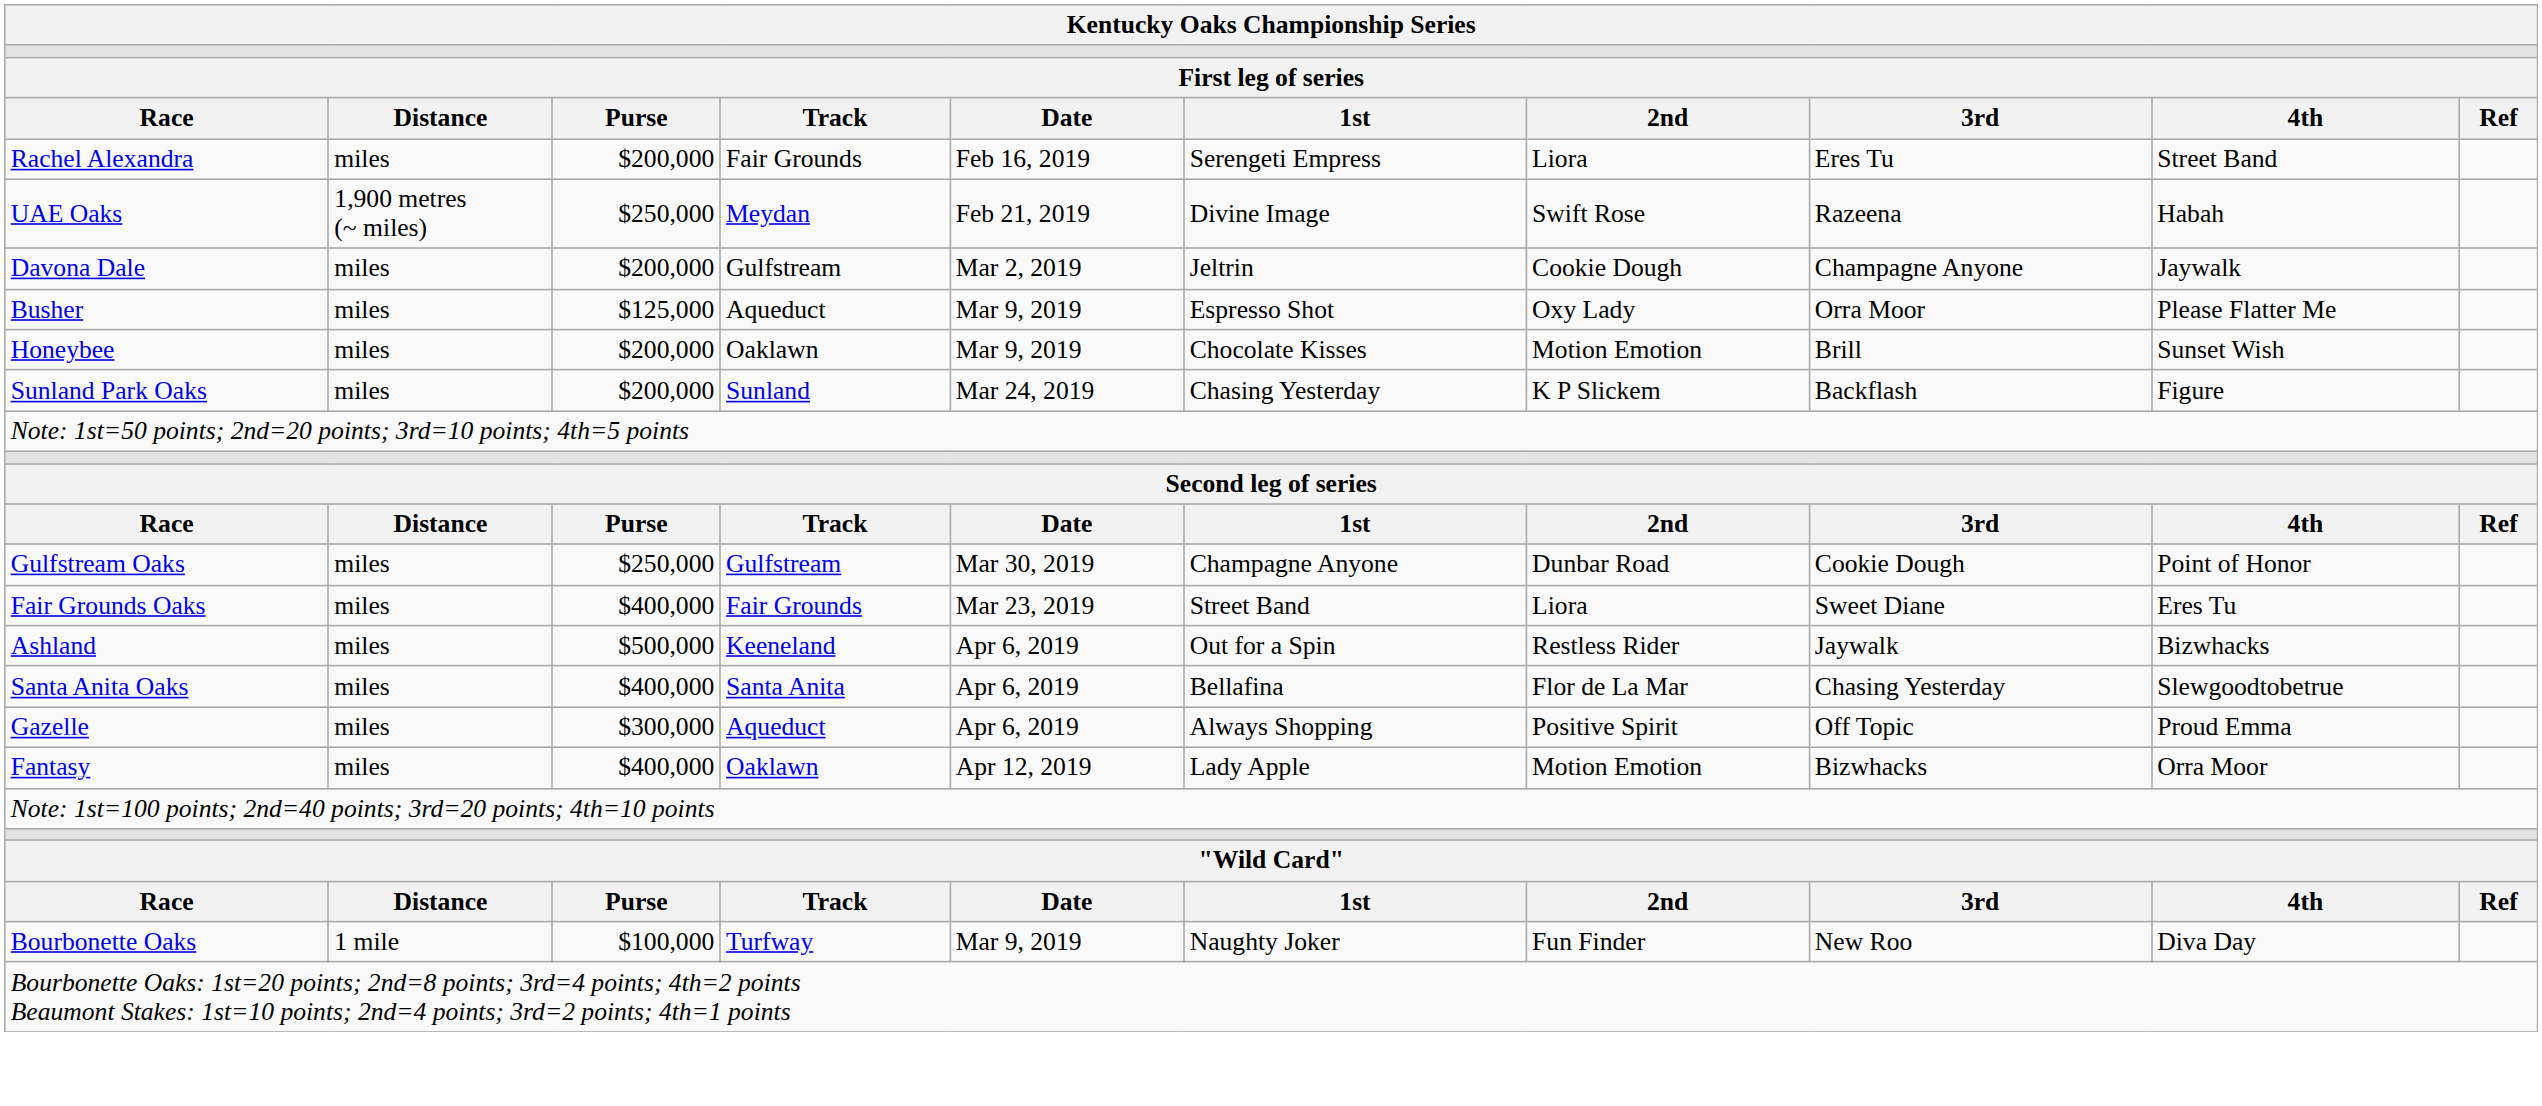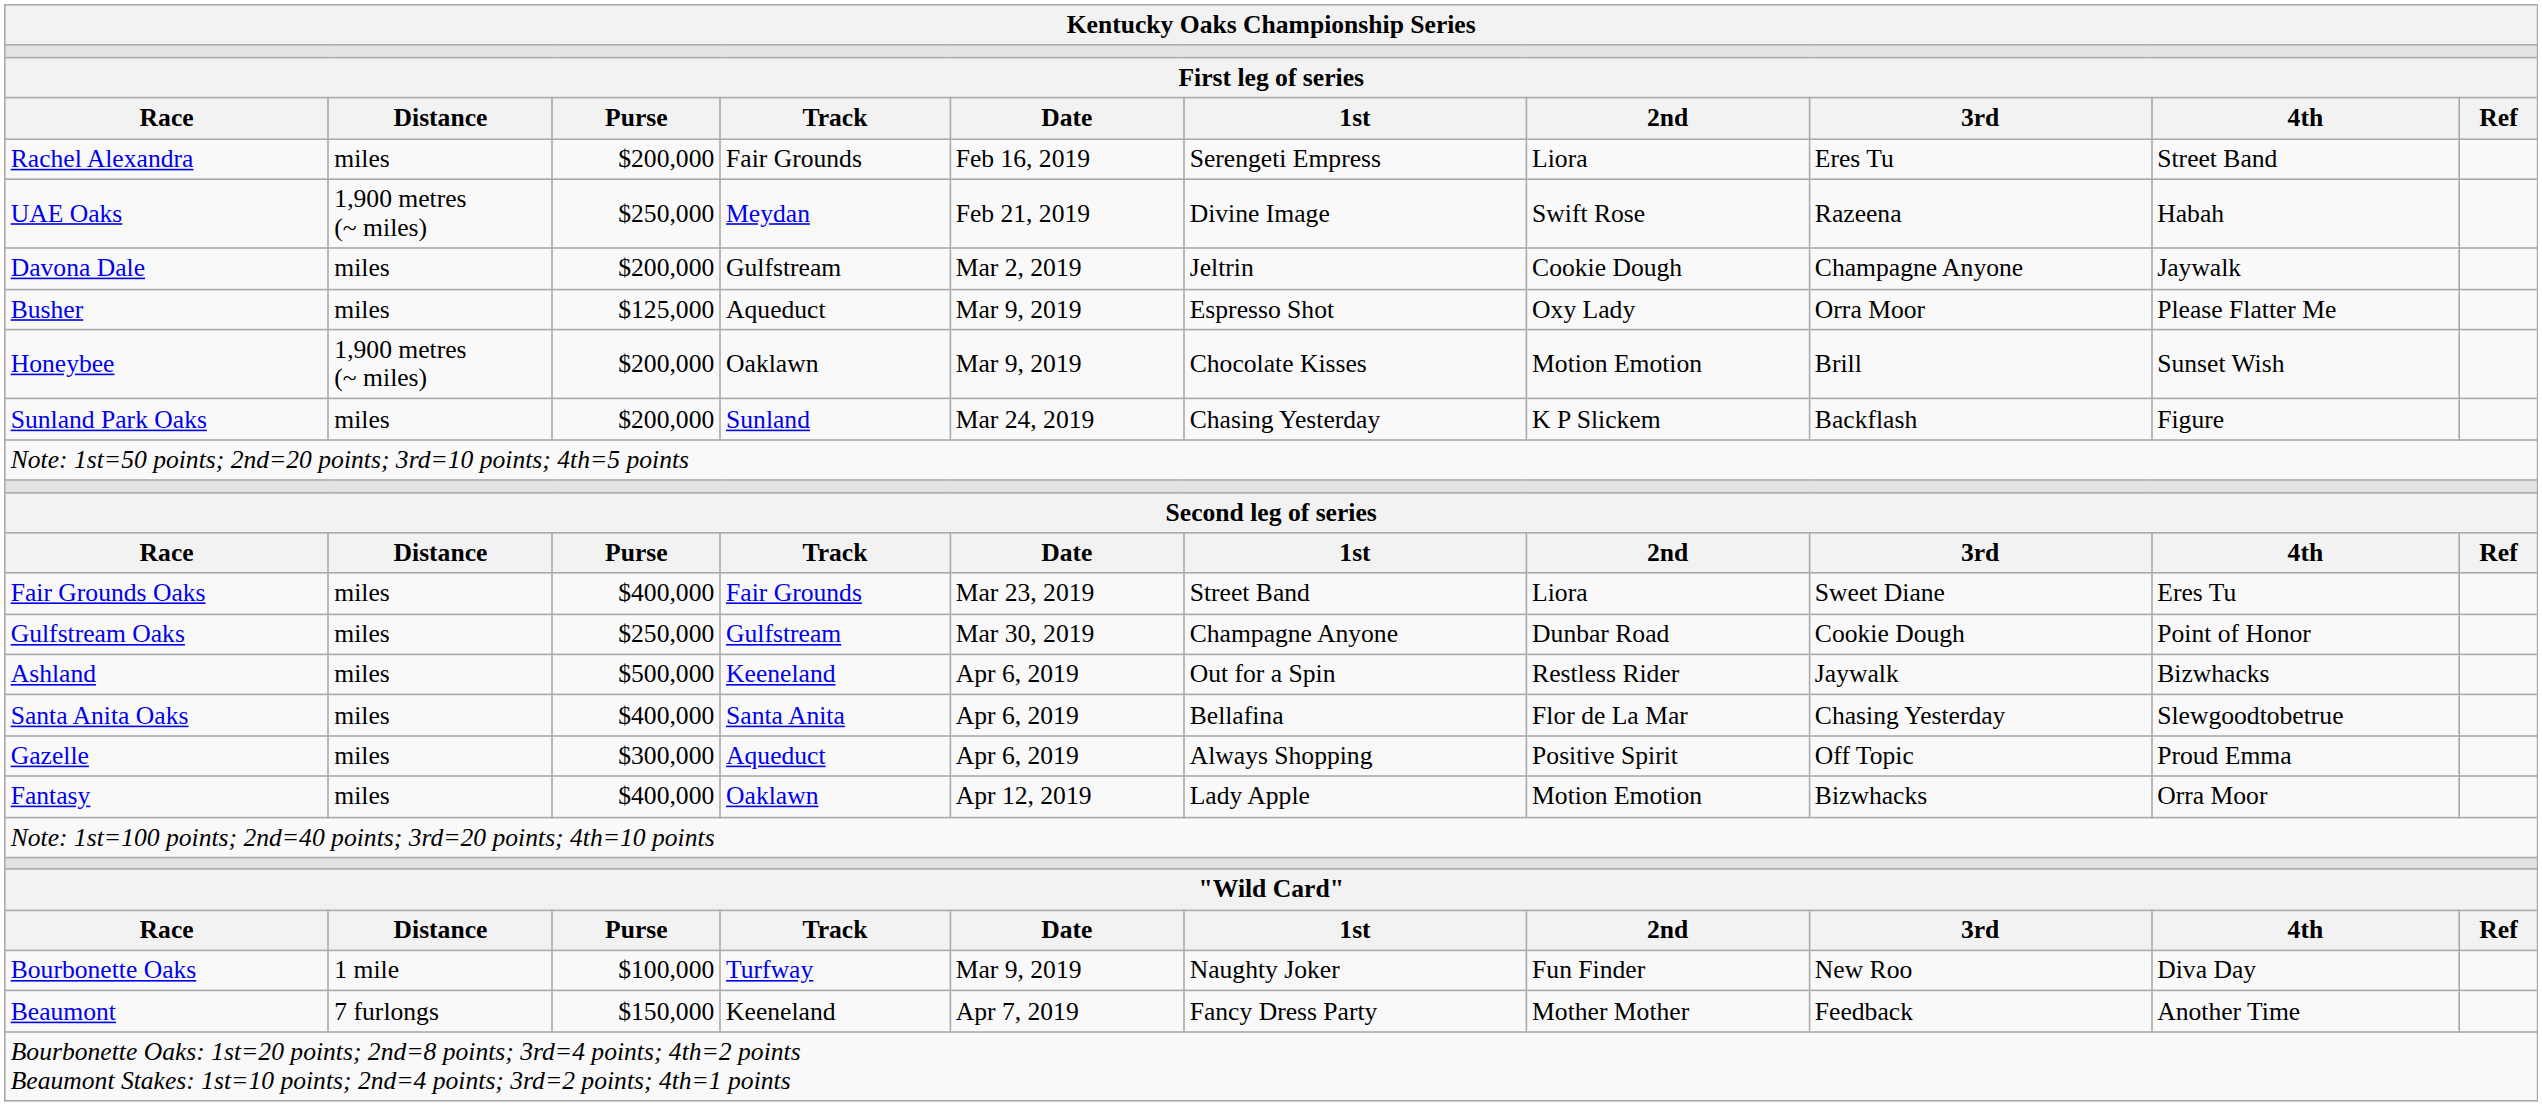Honeybee | column 2: miles -> 1,900 metres (~ miles)
rows swapped: Fair Grounds Oaks <-> Gulfstream Oaks
+ row: Beaumont | 7 furlongs | $150,000 | Keeneland | Apr 7, 2019 | Fancy Dress Party | Mother Mother | Feedback | Another Time
